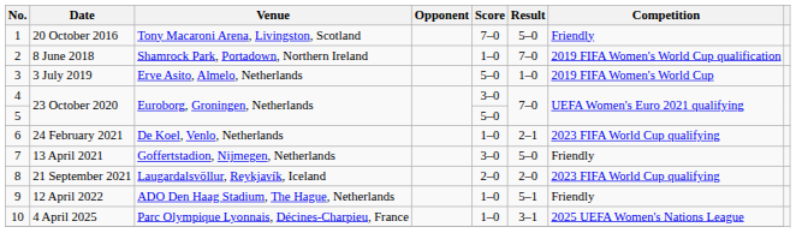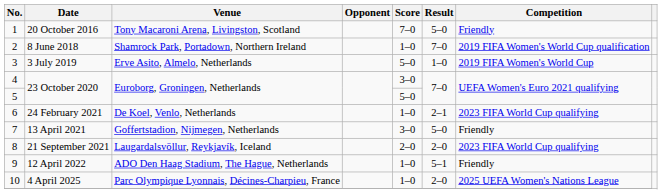4 April 2025 | Result: 3–1 -> 2–0
